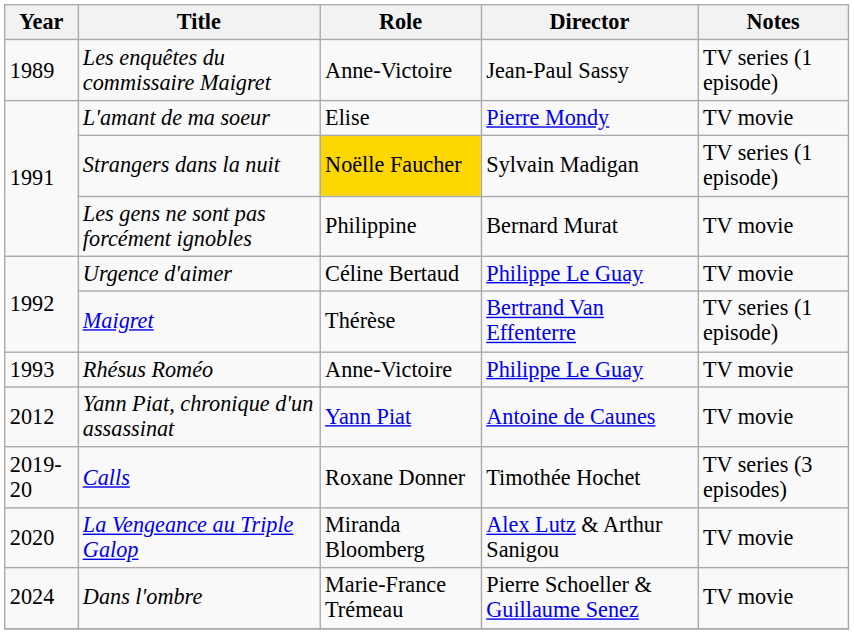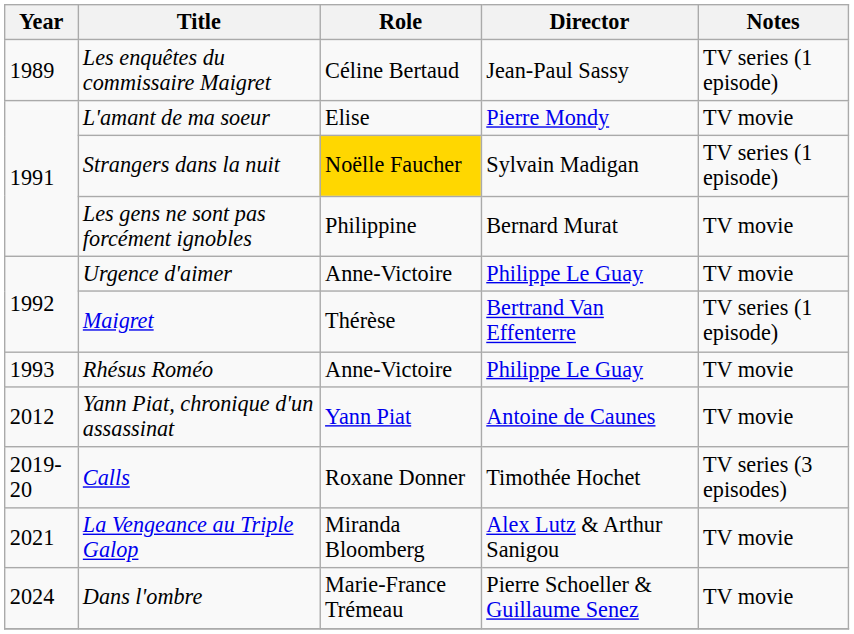Les enquêtes du commissaire Maigret | Role: Anne-Victoire -> Céline Bertaud
Urgence d'aimer | Role: Céline Bertaud -> Anne-Victoire
La Vengeance au Triple Galop | Year: 2020 -> 2021
